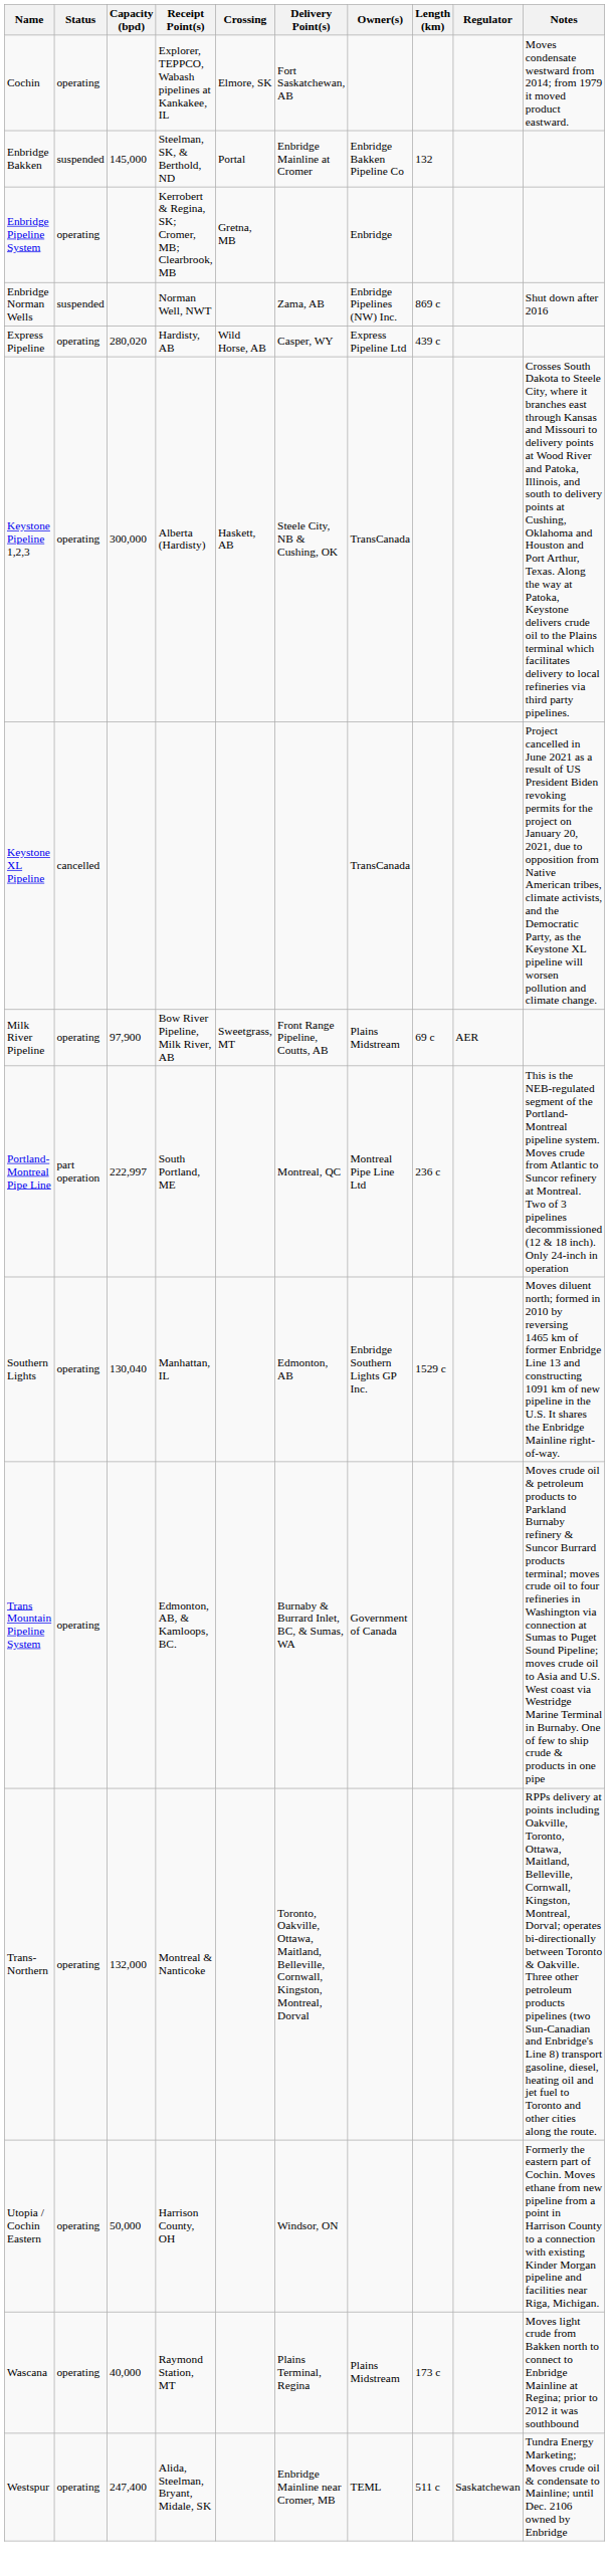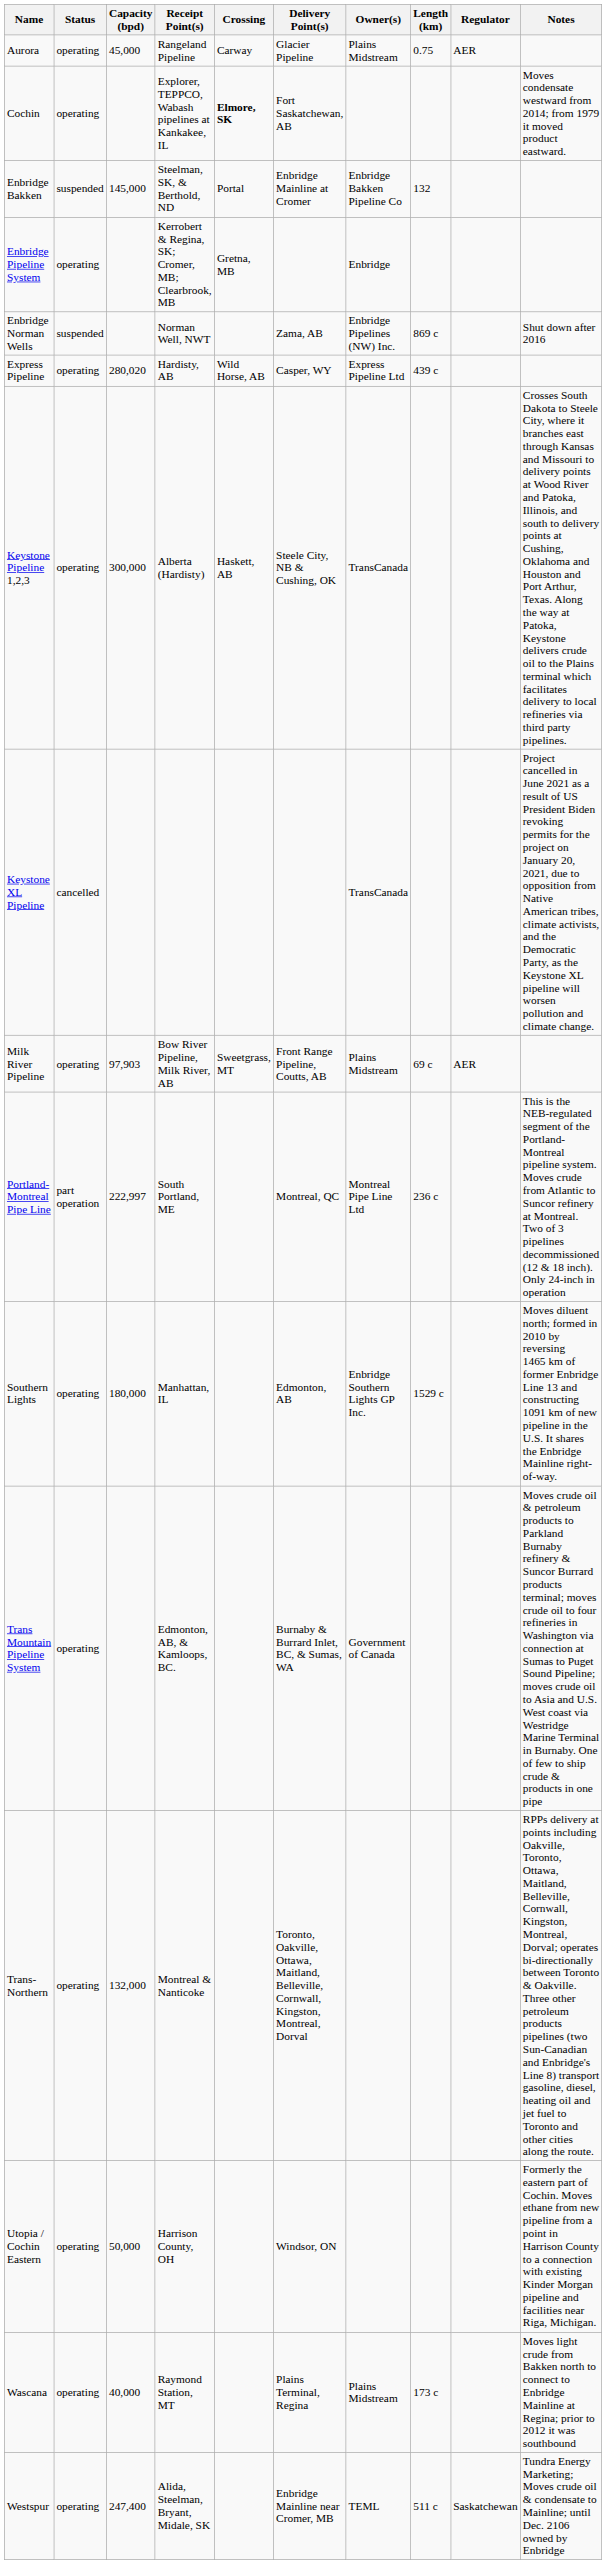+ row: Aurora | operating | 45,000 | Rangeland Pipeline | Carway | Glacier Pipeline | Plains Midstream | 0.75 | AER
Cochin | Crossing: normal -> bold
Milk River Pipeline | Capacity (bpd): 97,900 -> 97,903
Southern Lights | Capacity (bpd): 130,040 -> 180,000
